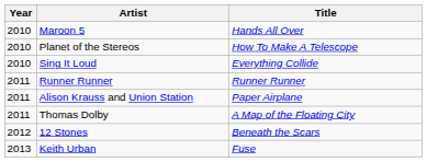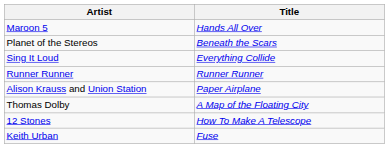- column: Year | 2010 | 2010 | 2010 | 2011 | 2011 | 2011 | 2012 | 2013
Planet of the Stereos | Title: How To Make A Telescope -> Beneath the Scars
12 Stones | Title: Beneath the Scars -> How To Make A Telescope
